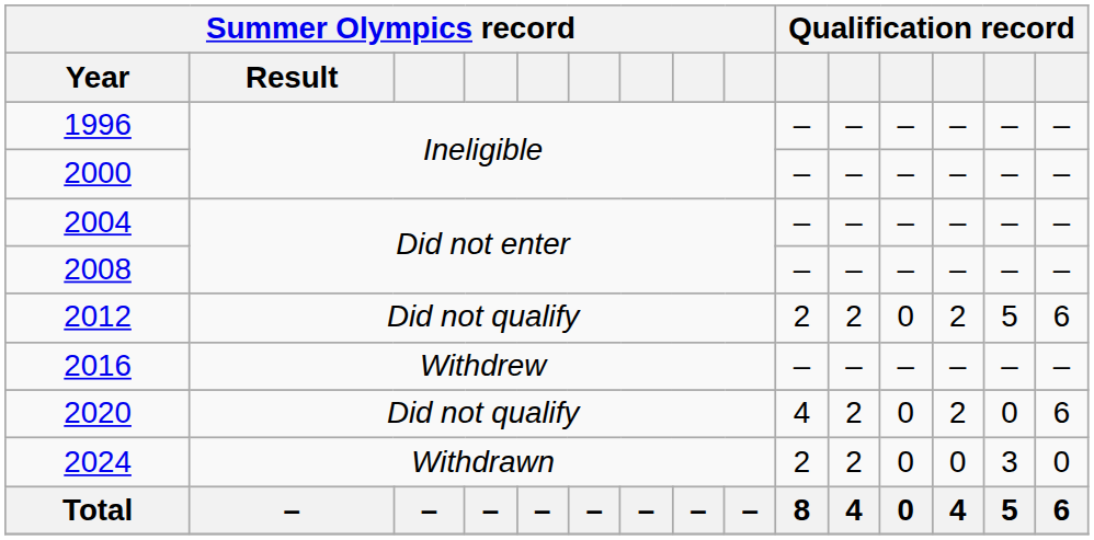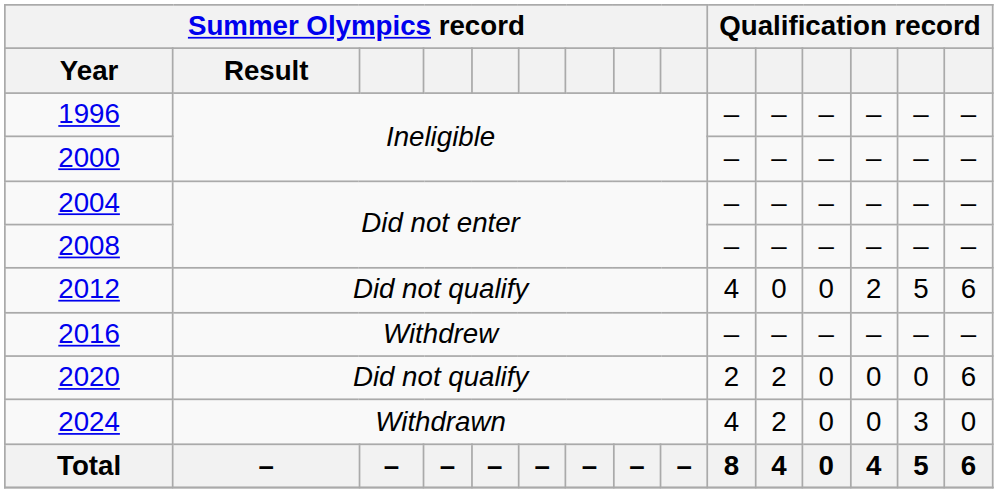2012 | column 10: 2 -> 4
2012 | column 11: 2 -> 0
2020 | column 10: 4 -> 2
2020 | column 13: 2 -> 0
2024 | column 10: 2 -> 4
